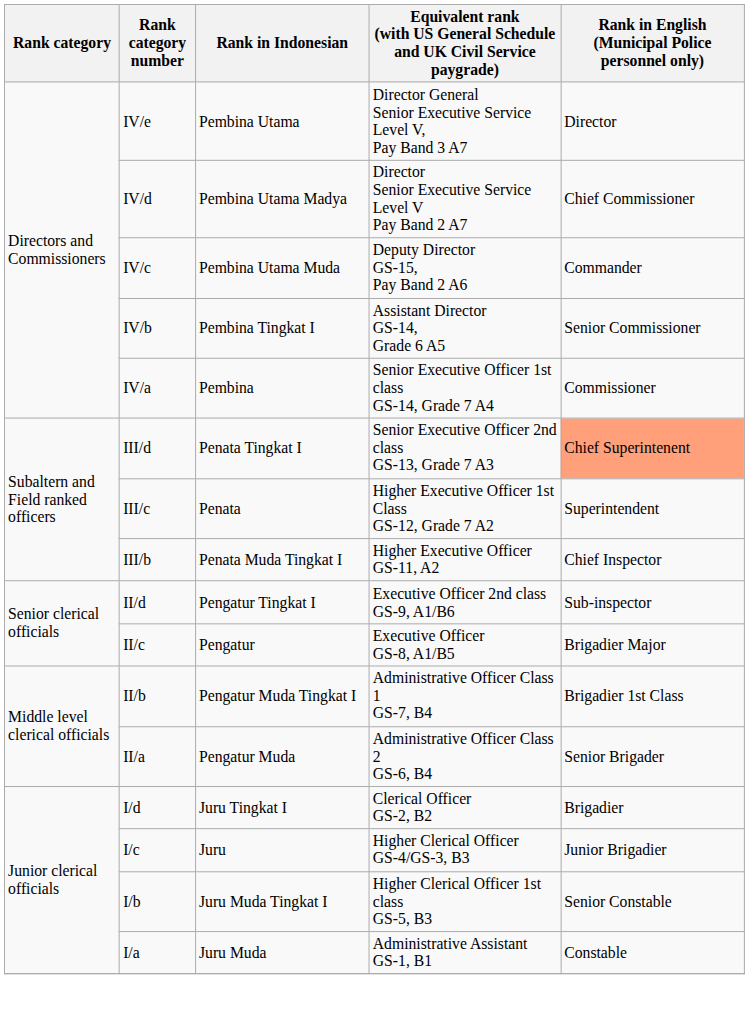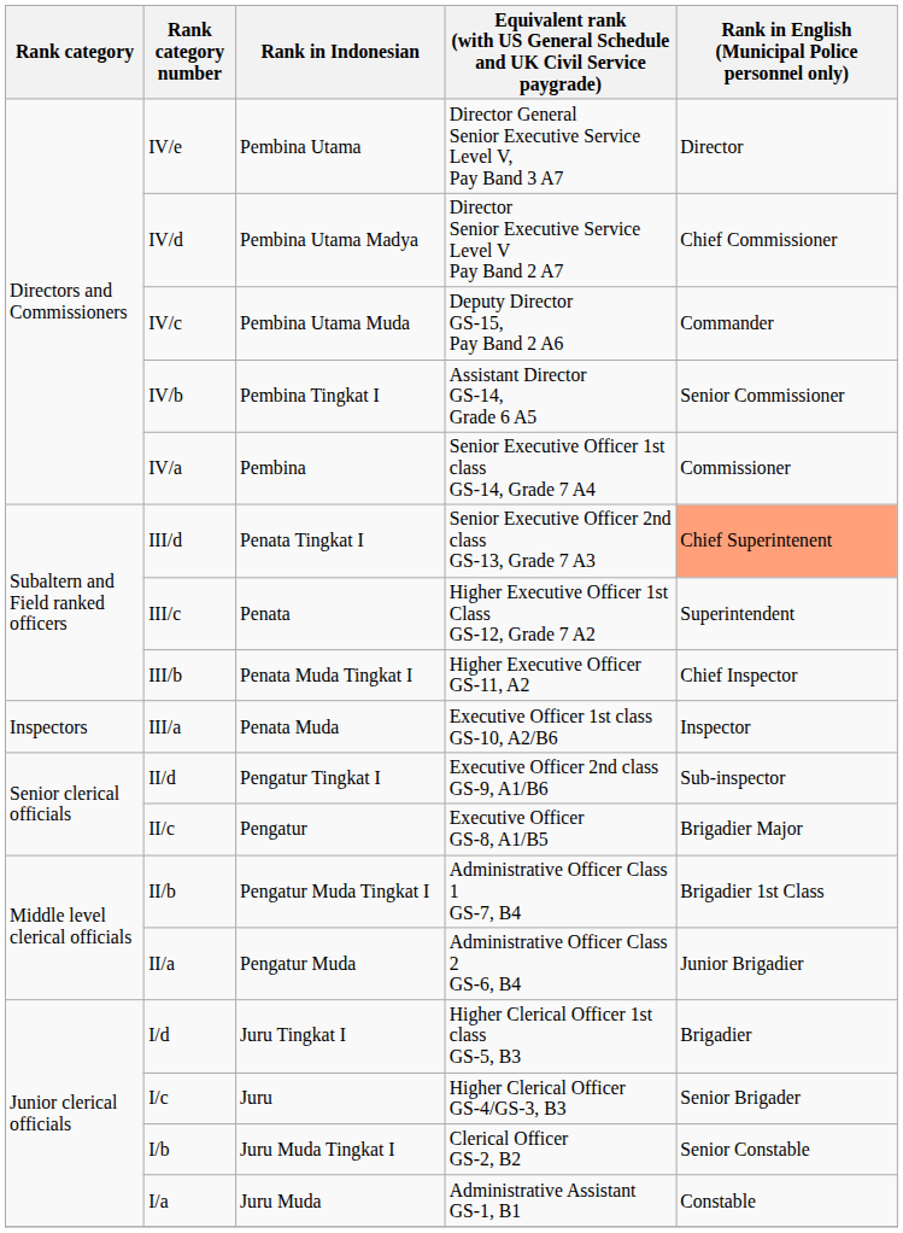+ row: Inspectors | III/a | Penata Muda | Executive Officer 1st class GS-10, A2/B6 | Inspector
II/a | Rank in English (Municipal Police personnel only): Senior Brigader -> Junior Brigadier
I/d | column 4: Clerical Officer GS-2, B2 -> Higher Clerical Officer 1st class GS-5, B3
I/c | Rank in English (Municipal Police personnel only): Junior Brigadier -> Senior Brigader
I/b | column 4: Higher Clerical Officer 1st class GS-5, B3 -> Clerical Officer GS-2, B2
